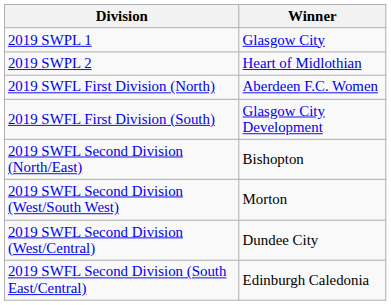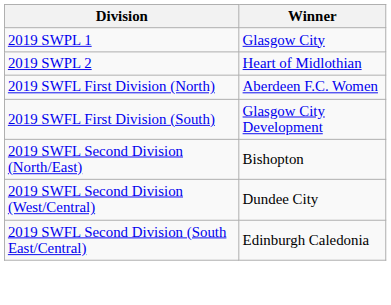- row: 2019 SWFL Second Division (West/South West) | Morton
